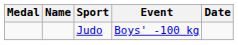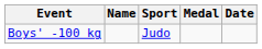columns swapped: Medal <-> Event
